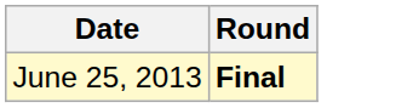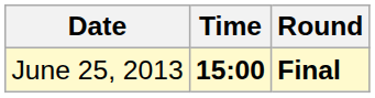+ column: Time | 15:00
